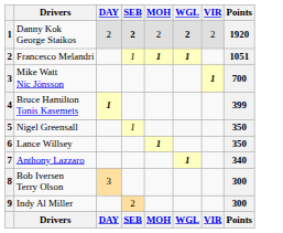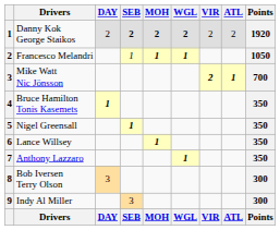+ column: ATL | 2 | 1 | ATL
Danny Kok George Staikos | MOH: normal -> bold
Francesco Melandri | Points: 1051 -> 1050
Mike Watt Nic Jönsson | VIR: 1 -> 2
Bruce Hamilton Tonis Kasemets | Points: 399 -> 350
Nigel Greensall | SEB: normal -> bold
Anthony Lazzaro | Points: 340 -> 350
Indy Al Miller | SEB: 2 -> 3
